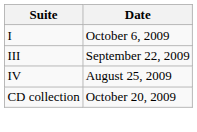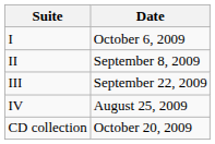+ row: II | September 8, 2009
